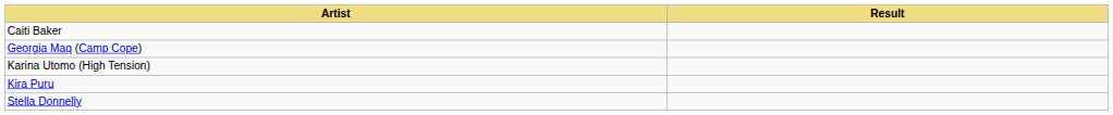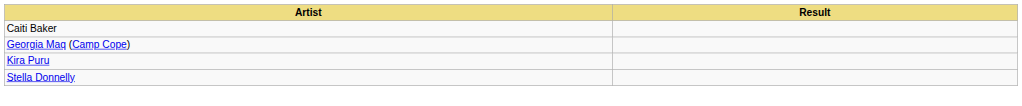- row: Karina Utomo (High Tension)
